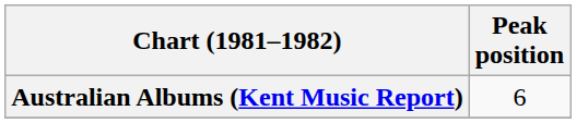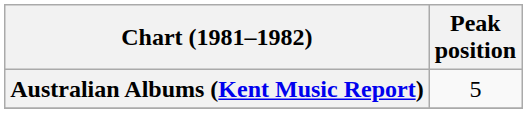Australian Albums (Kent Music Report) | Peak position: 6 -> 5
